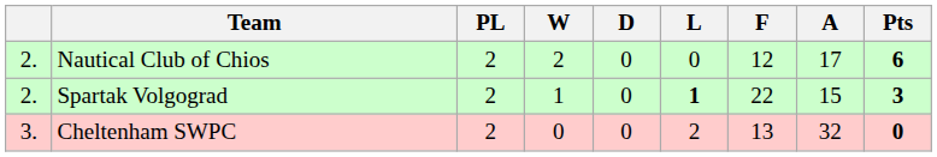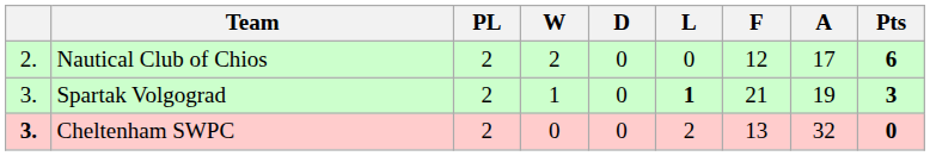Spartak Volgograd | column 1: 2. -> 3.
Spartak Volgograd | F: 22 -> 21
Spartak Volgograd | A: 15 -> 19
Cheltenham SWPC | column 1: normal -> bold
